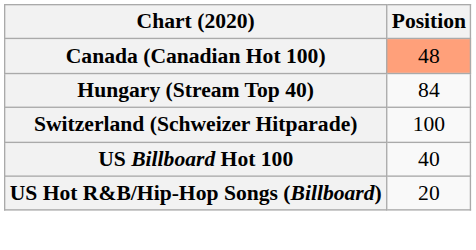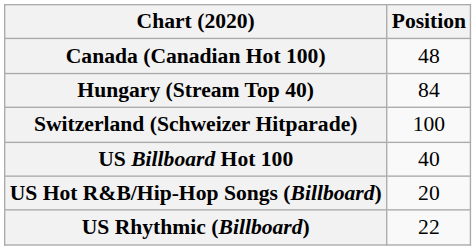Canada (Canadian Hot 100) | Position: lightsalmon background -> no background
+ row: US Rhythmic (Billboard) | 22
